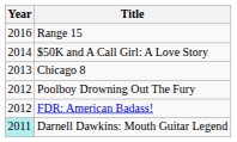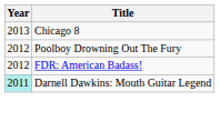- row: 2016 | Range 15
- row: 2014 | $50K and A Call Girl: A Love Story
